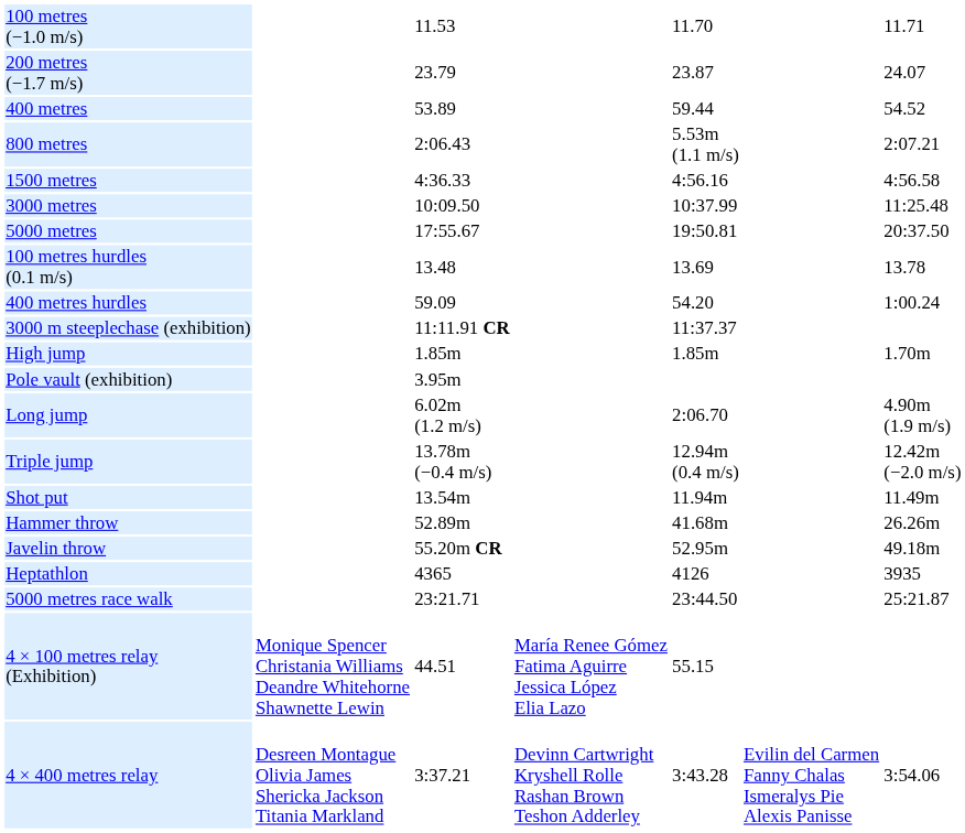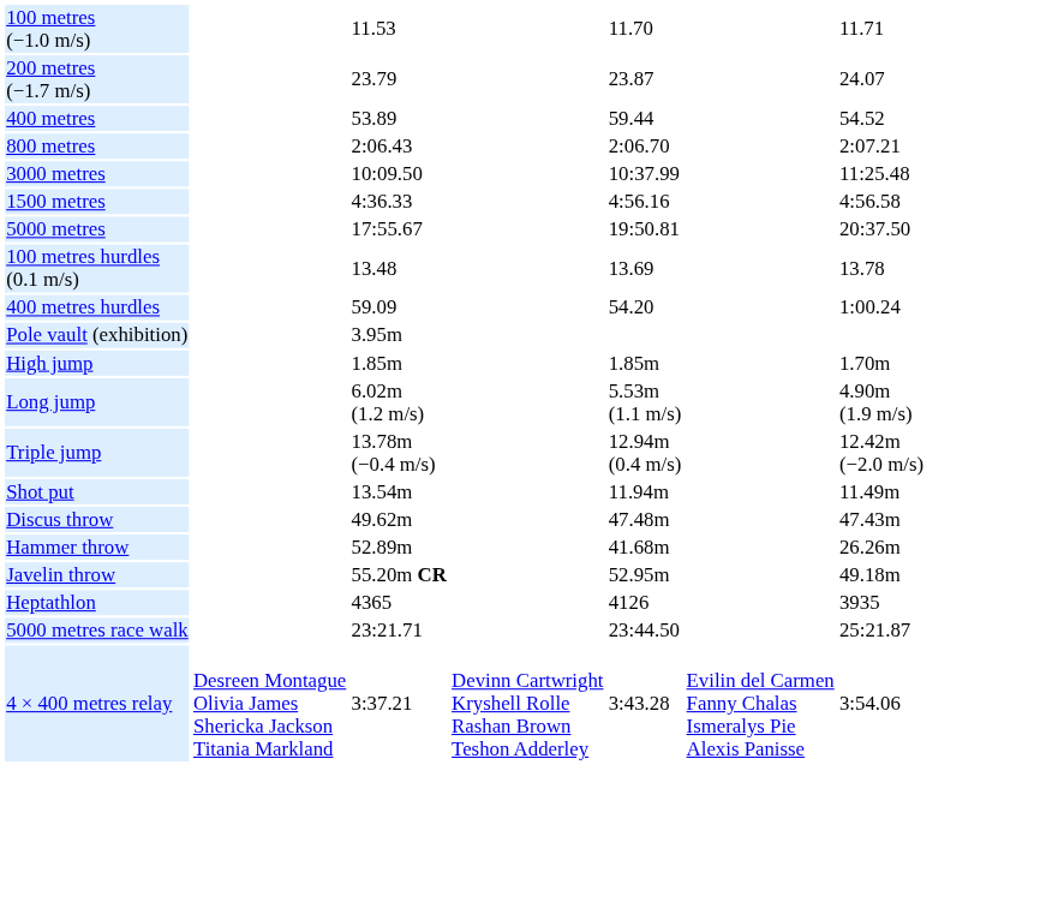800 metres | column 5: 5.53m (1.1 m/s) -> 2:06.70
rows swapped: 1500 metres <-> 3000 metres
- row: 3000 m steeplechase (exhibition) | 11:11.91 CR | 11:37.37
rows swapped: High jump <-> Pole vault (exhibition)
Long jump | column 5: 2:06.70 -> 5.53m (1.1 m/s)
+ row: Discus throw | 49.62m | 47.48m | 47.43m
- row: 4 × 100 metres relay (Exhibition) | Monique Spencer Christania Williams Deandre Whitehorne Shawnette Lewin | 44.51 | María Renee Gómez Fatima Aguirre Jessica López Elia Lazo | 55.15
